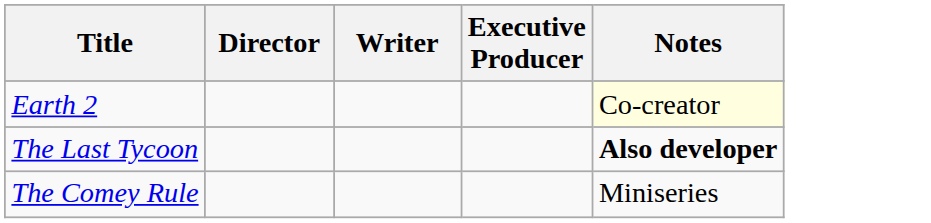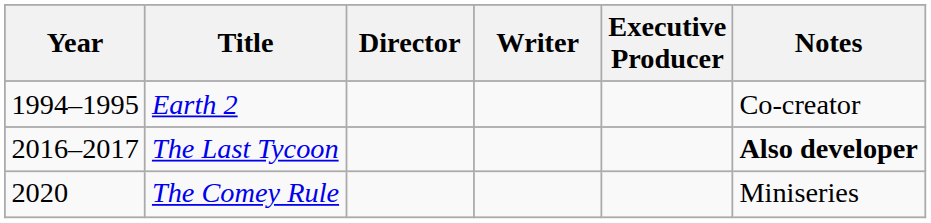+ column: Year | 1994–1995 | 2016–2017 | 2020
Earth 2 | Notes: lightyellow background -> no background
